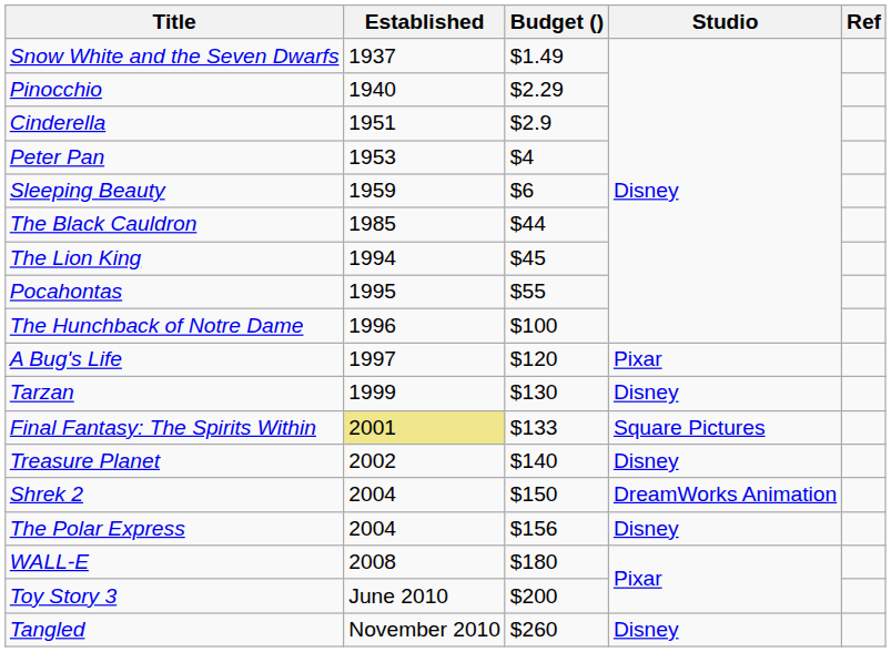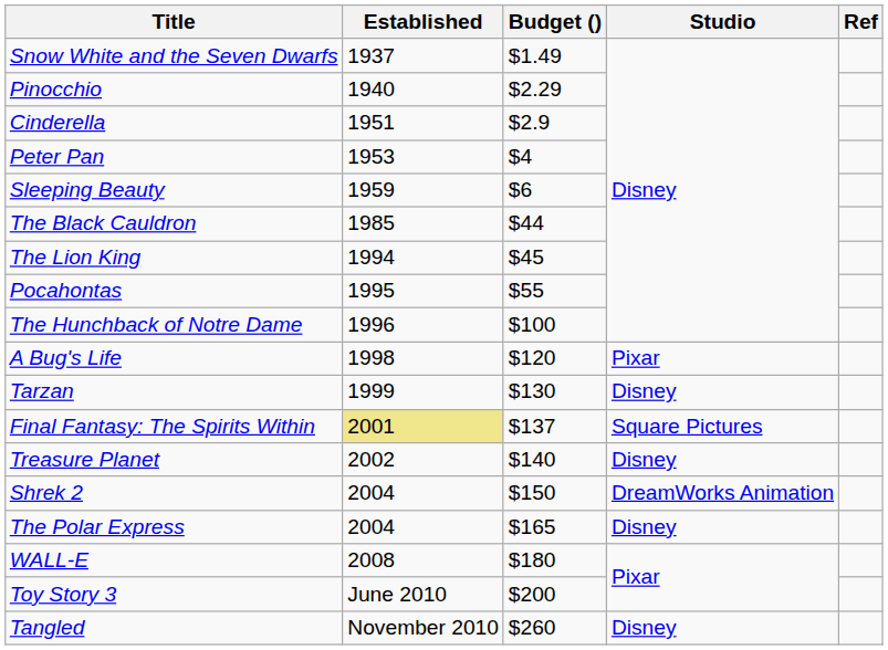A Bug's Life | Established: 1997 -> 1998
Final Fantasy: The Spirits Within | Budget (): $133 -> $137
The Polar Express | Budget (): $156 -> $165
